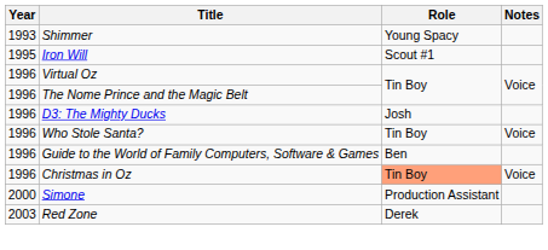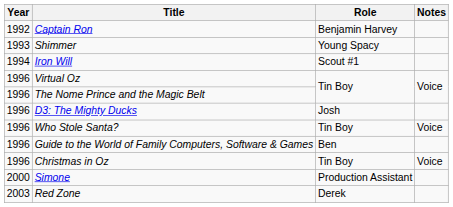+ row: 1992 | Captain Ron | Benjamin Harvey
Iron Will | Year: 1995 -> 1994
Christmas in Oz | Role: lightsalmon background -> no background
